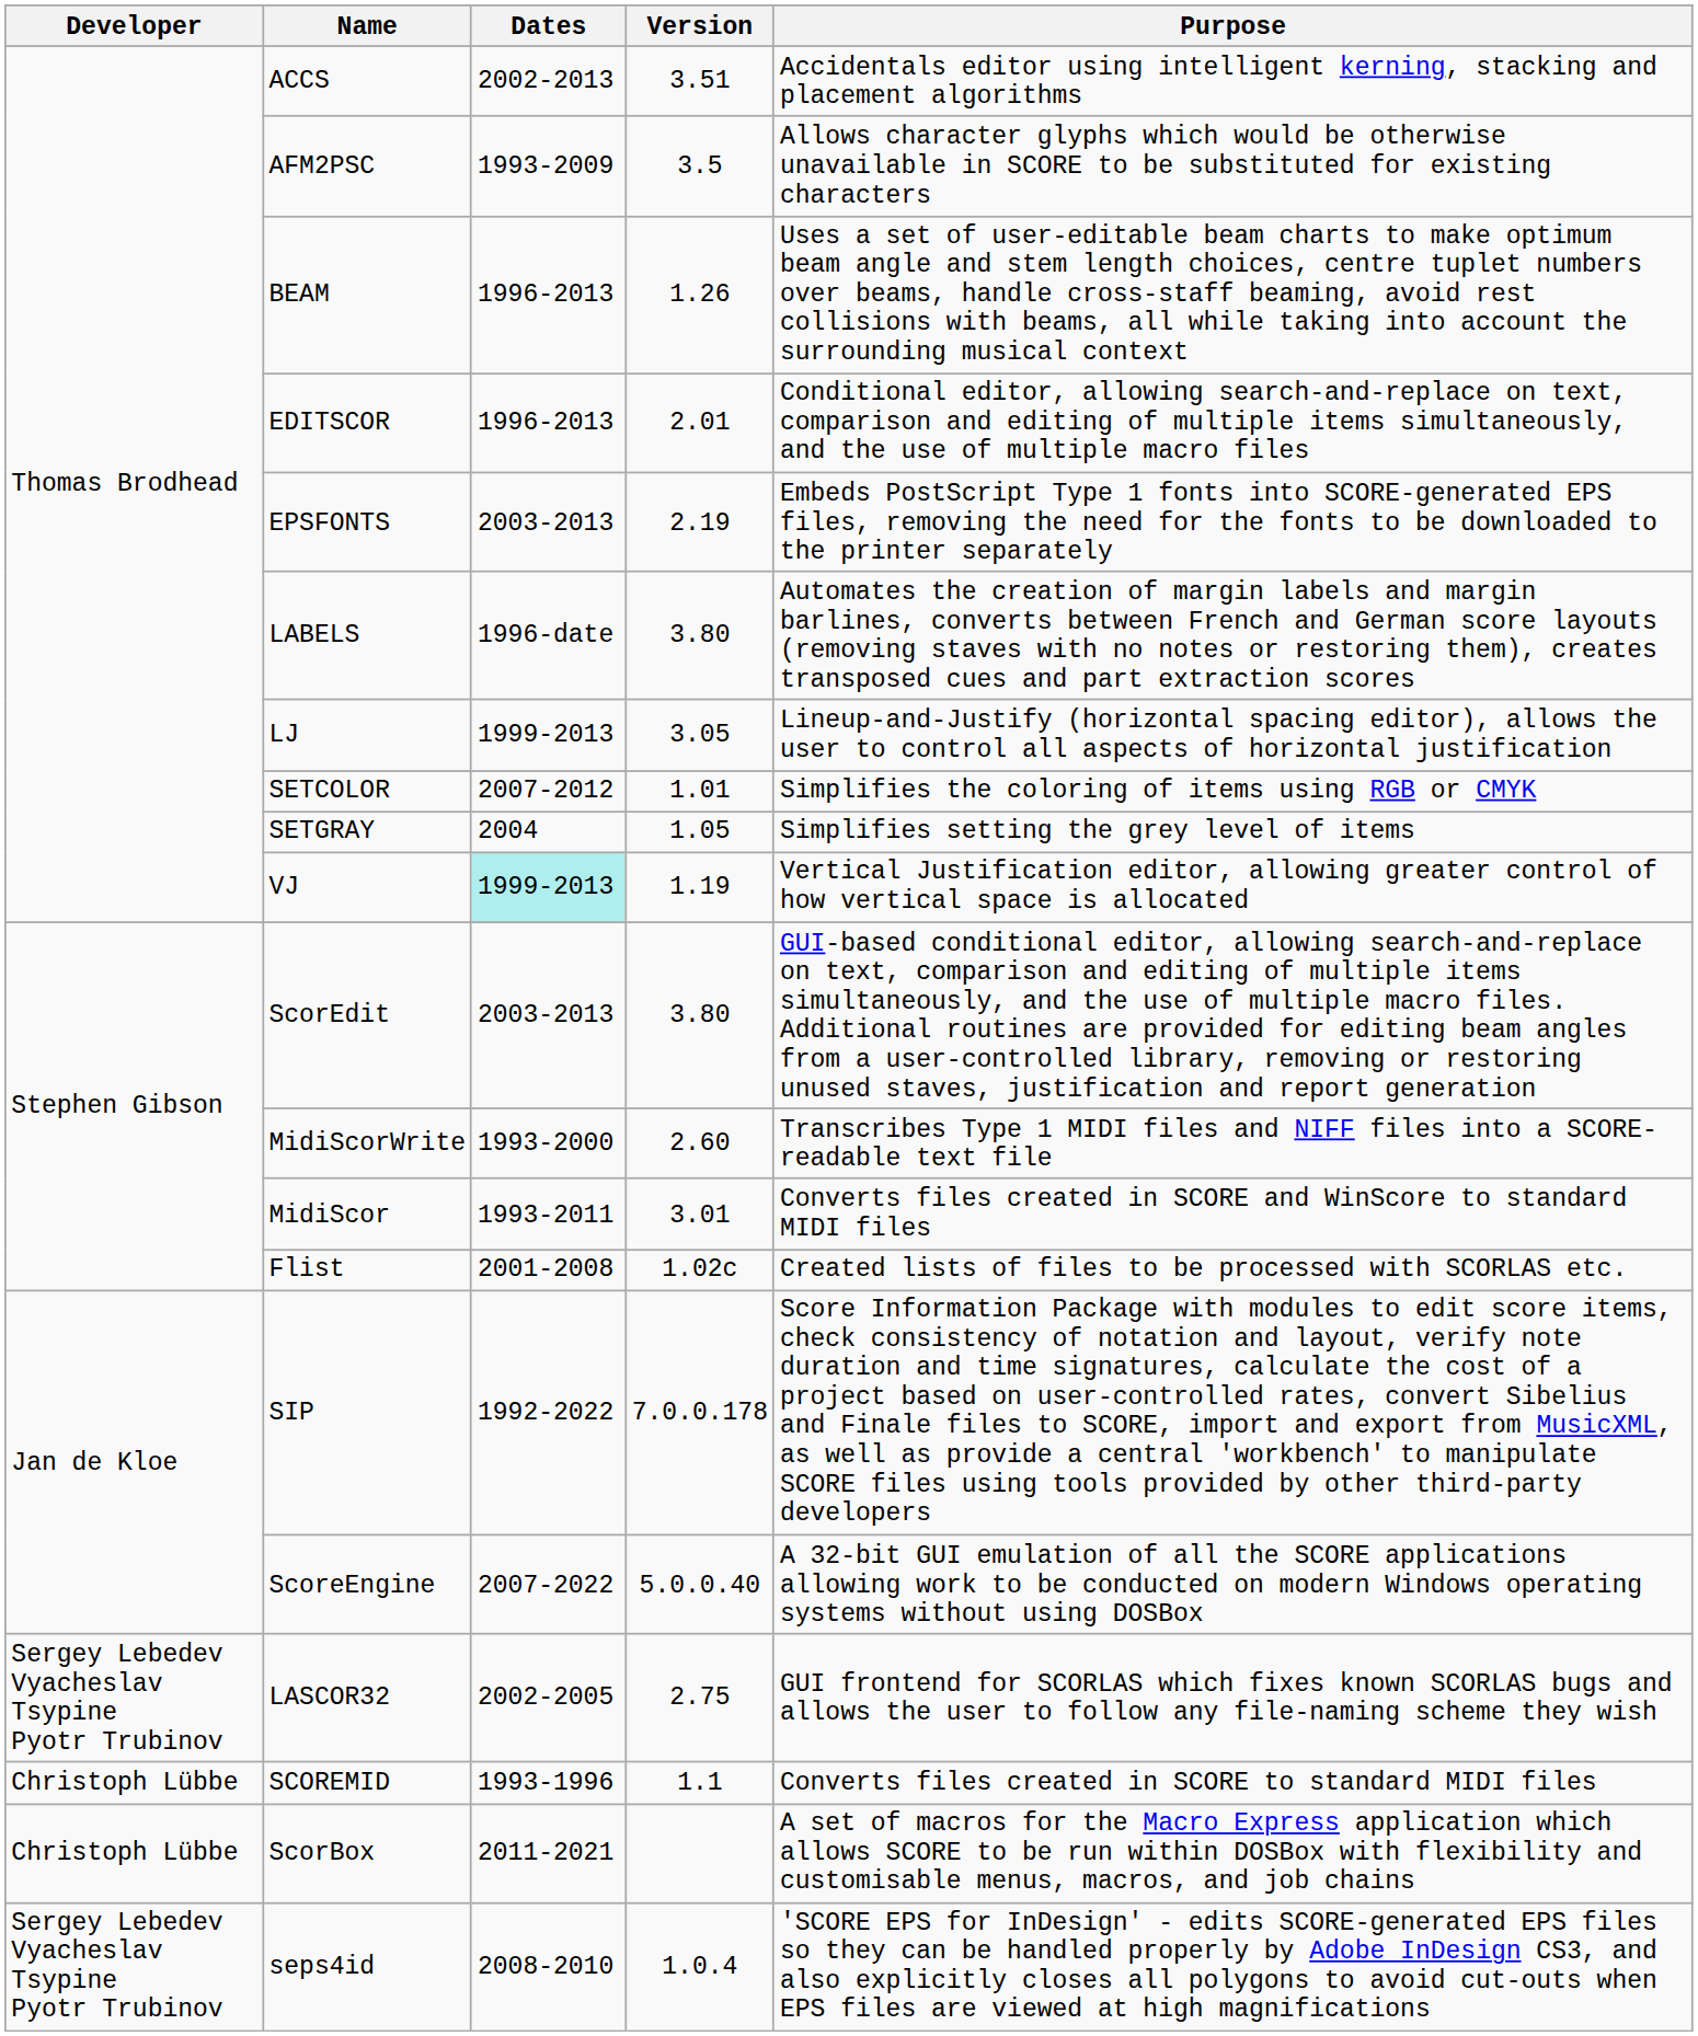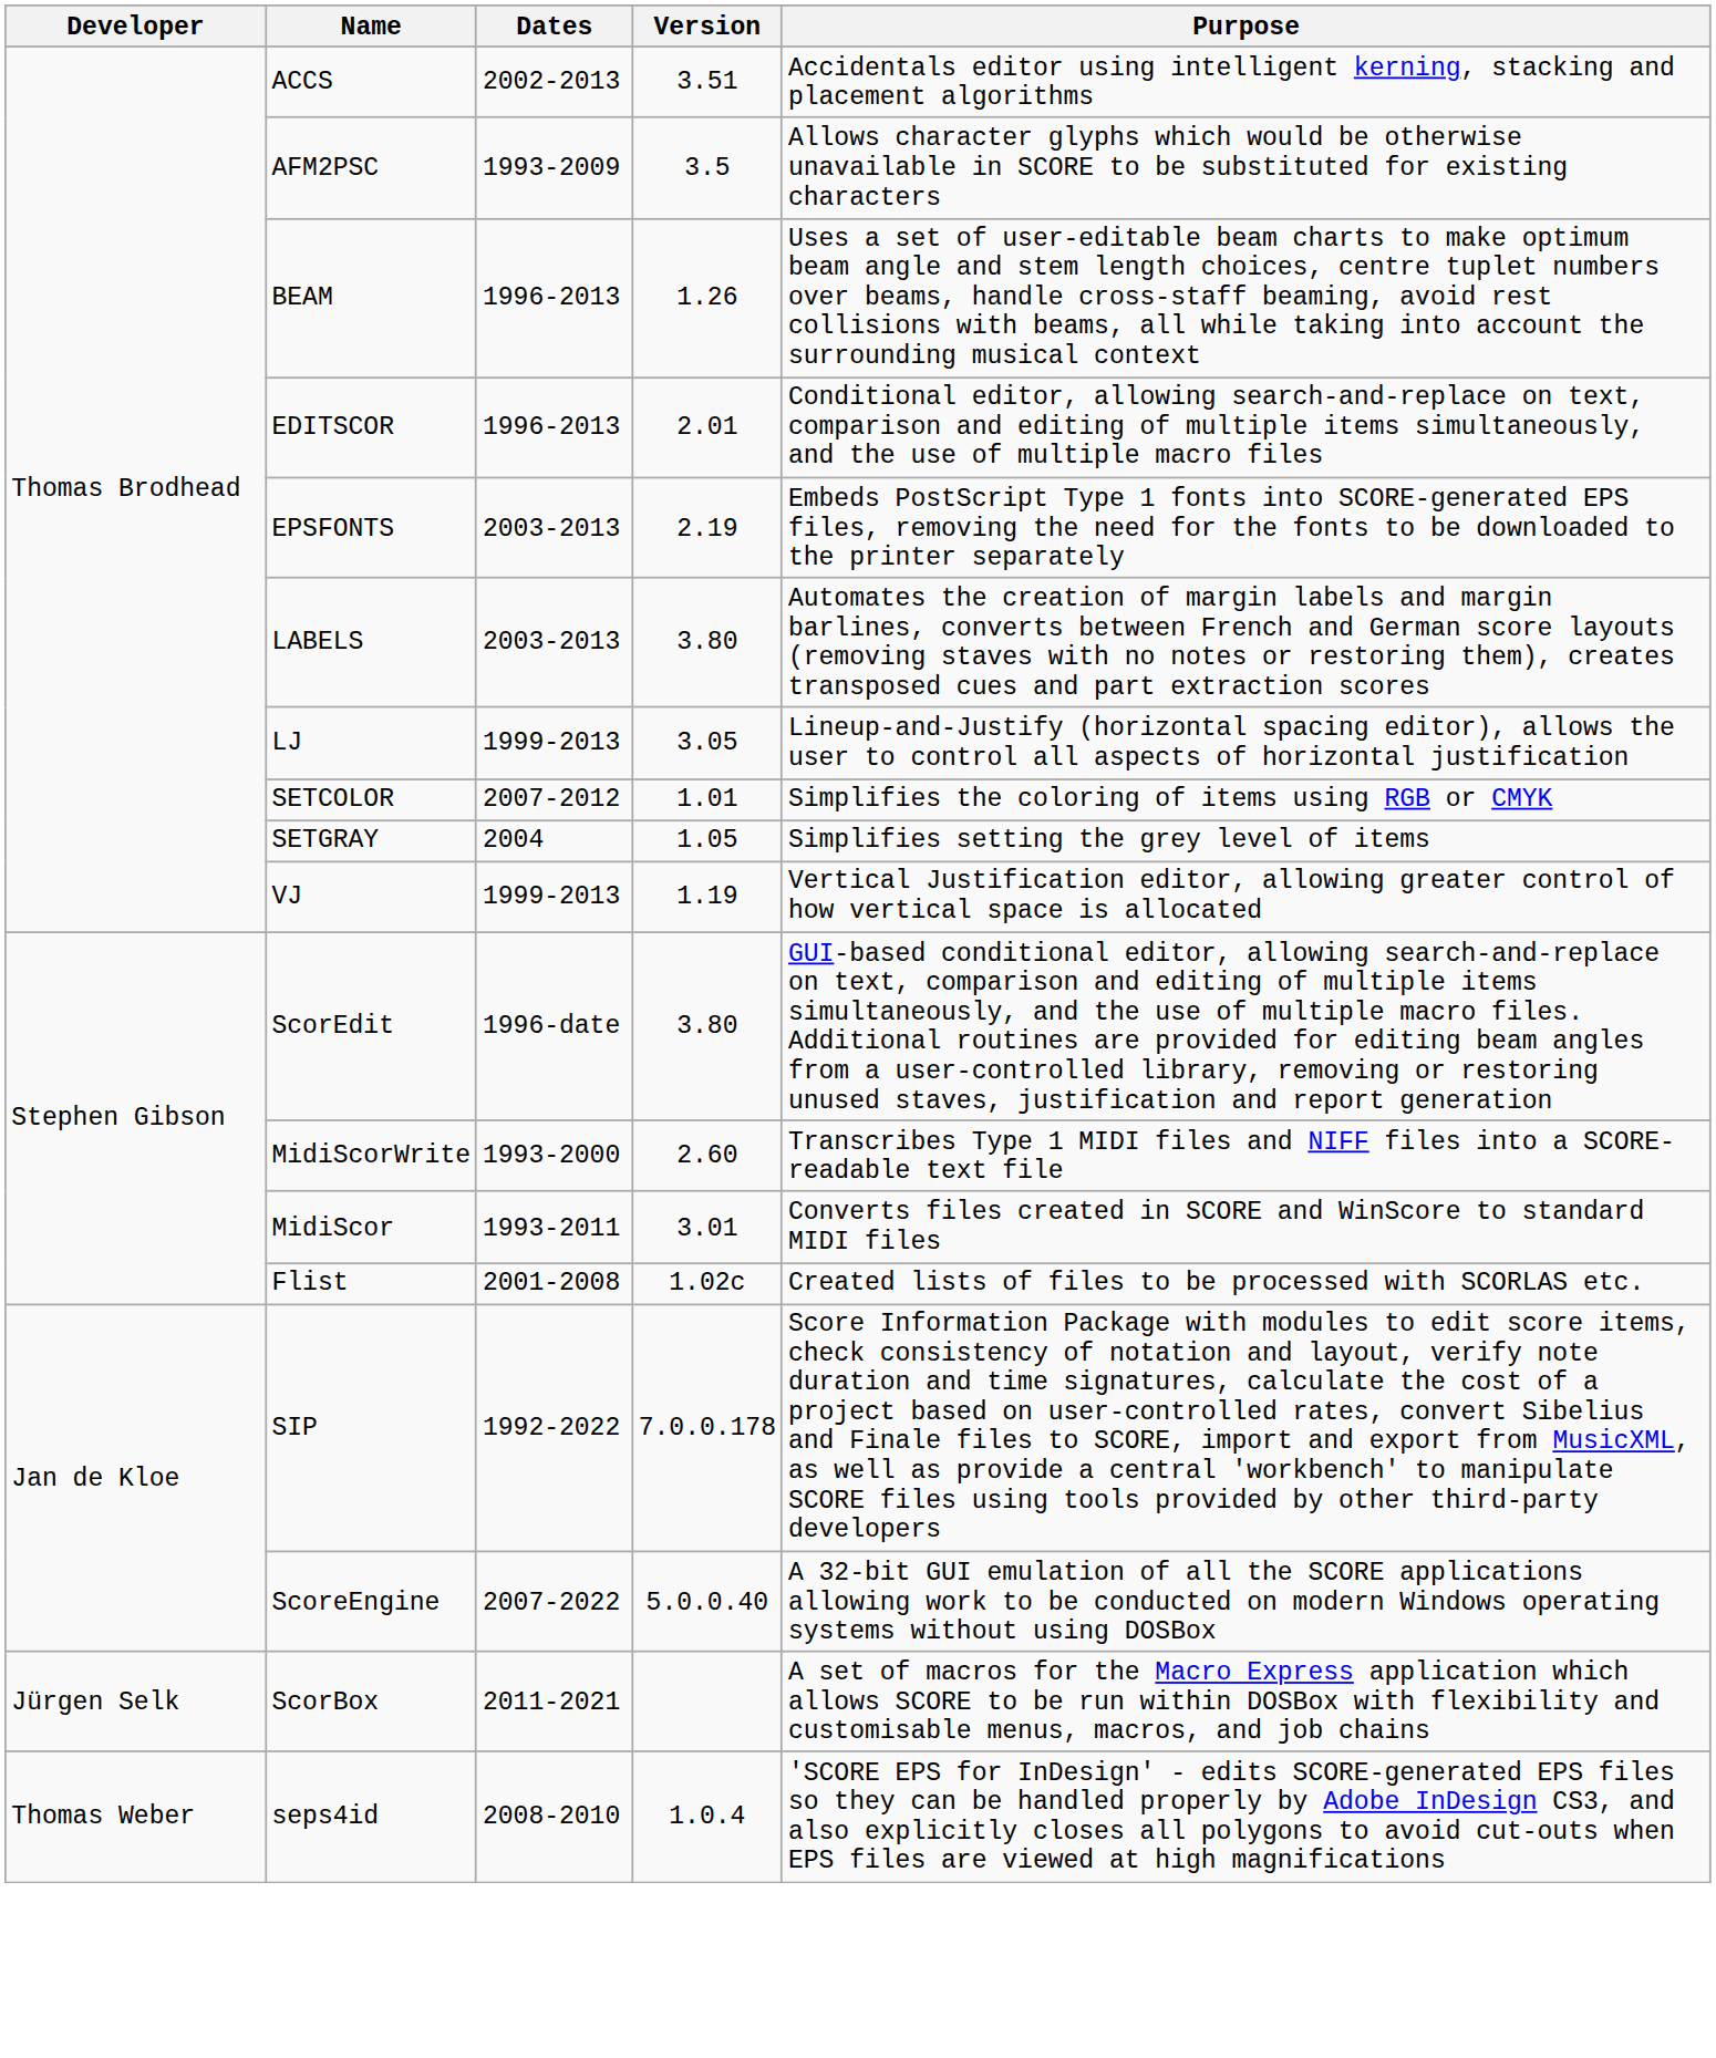LABELS | Dates: 1996-date -> 2003-2013
VJ | Dates: paleturquoise background -> no background
ScorEdit | Dates: 2003-2013 -> 1996-date
- row: Sergey Lebedev Vyacheslav Tsypine Pyotr Trubinov | LASCOR32 | 2002-2005 | 2.75 | GUI frontend for SCORLAS which fixes known SCORLAS bugs and allows the user to follow any file-naming scheme they wish
- row: Christoph Lübbe | SCOREMID | 1993-1996 | 1.1 | Converts files created in SCORE to standard MIDI files
ScorBox | Developer: Christoph Lübbe -> Jürgen Selk
seps4id | Developer: Sergey Lebedev Vyacheslav Tsypine Pyotr Trubinov -> Thomas Weber
